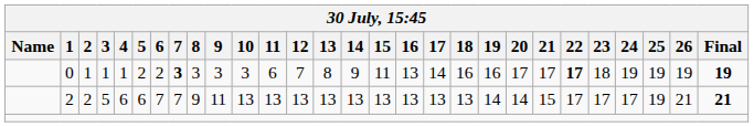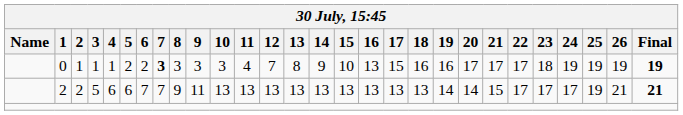0 | 11: 6 -> 4
0 | 15: 11 -> 10
0 | 17: 14 -> 15
0 | 22: bold -> normal
